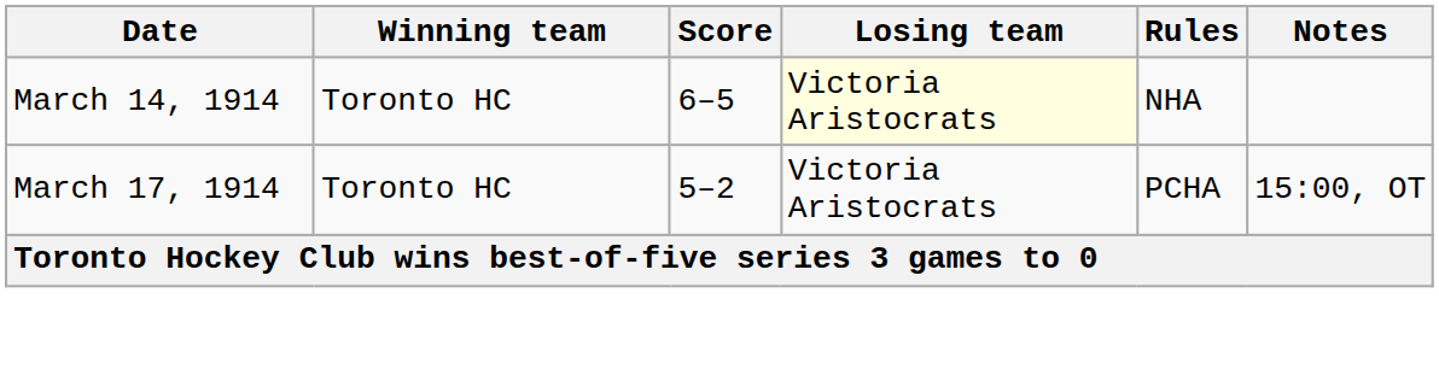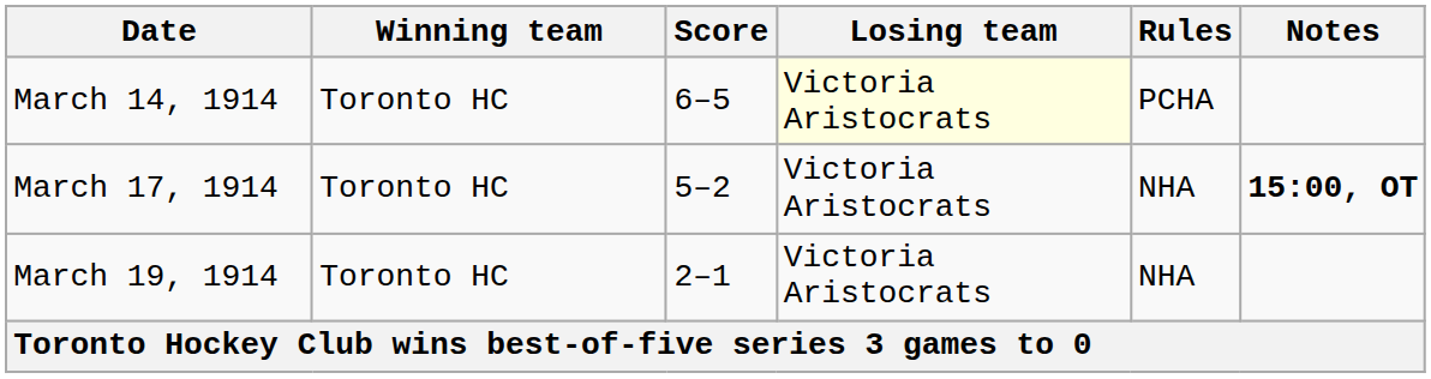March 14, 1914 | Rules: NHA -> PCHA
March 17, 1914 | Rules: PCHA -> NHA
March 17, 1914 | Notes: normal -> bold
+ row: March 19, 1914 | Toronto HC | 2–1 | Victoria Aristocrats | NHA
